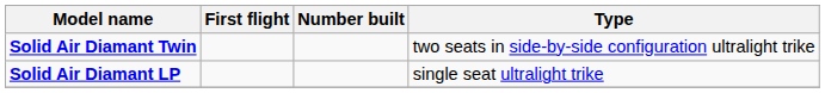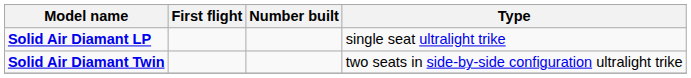rows swapped: Solid Air Diamant LP <-> Solid Air Diamant Twin
